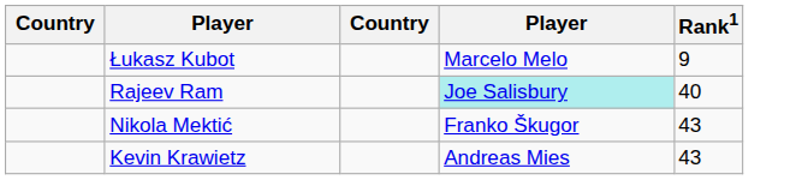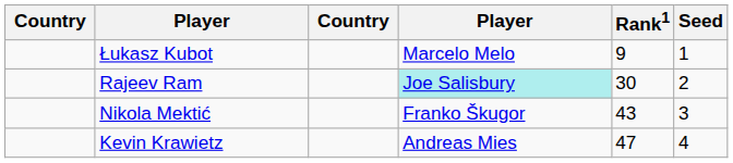+ column: Seed | 1 | 2 | 3 | 4
Rajeev Ram | Rank1: 40 -> 30
Kevin Krawietz | Rank1: 43 -> 47
